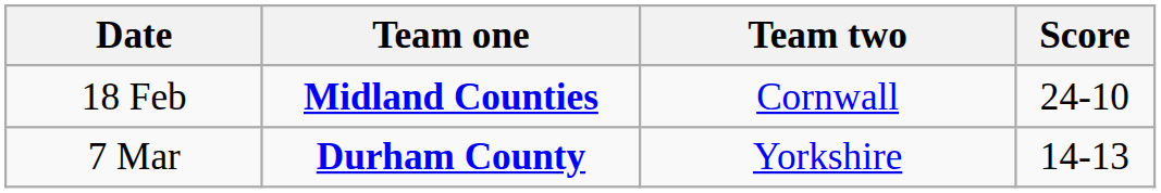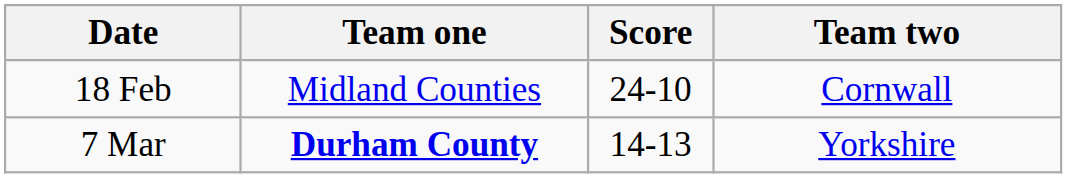columns swapped: Team two <-> Score
18 Feb | Team one: bold -> normal
